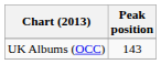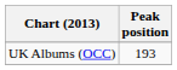UK Albums (OCC) | Peak position: 143 -> 193
